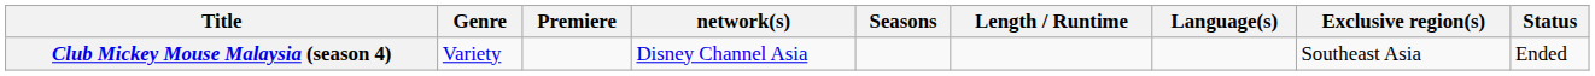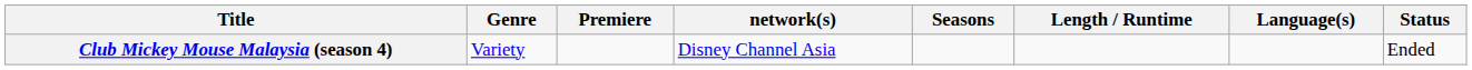- column: Exclusive region(s) | Southeast Asia
